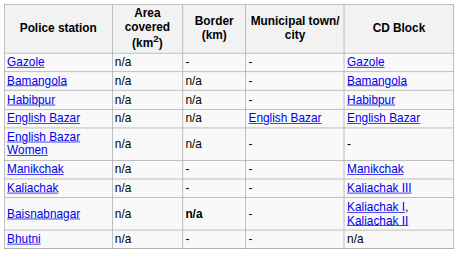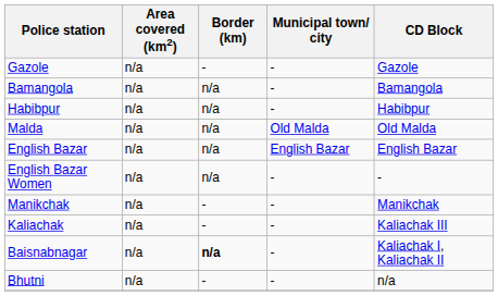+ row: Malda | n/a | n/a | Old Malda | Old Malda
